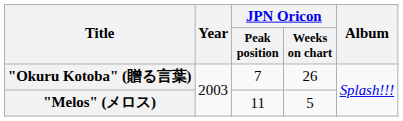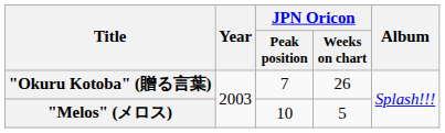"Melos" (メロス) | JPN Oricon / Peak position: 11 -> 10
